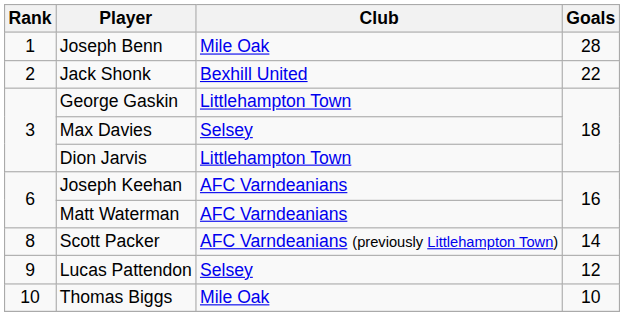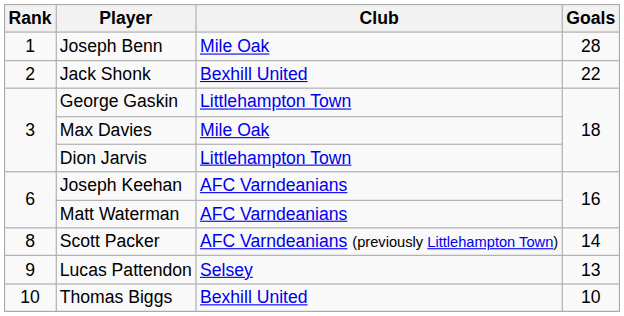Max Davies | Club: Selsey -> Mile Oak
Lucas Pattendon | Goals: 12 -> 13
Thomas Biggs | Club: Mile Oak -> Bexhill United
